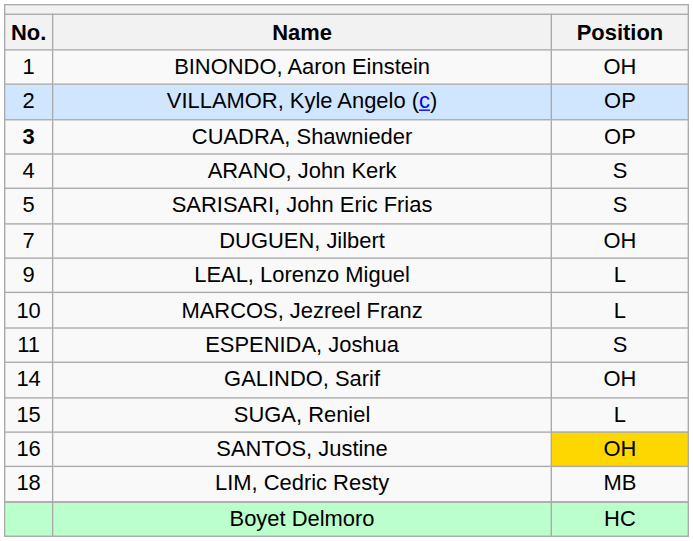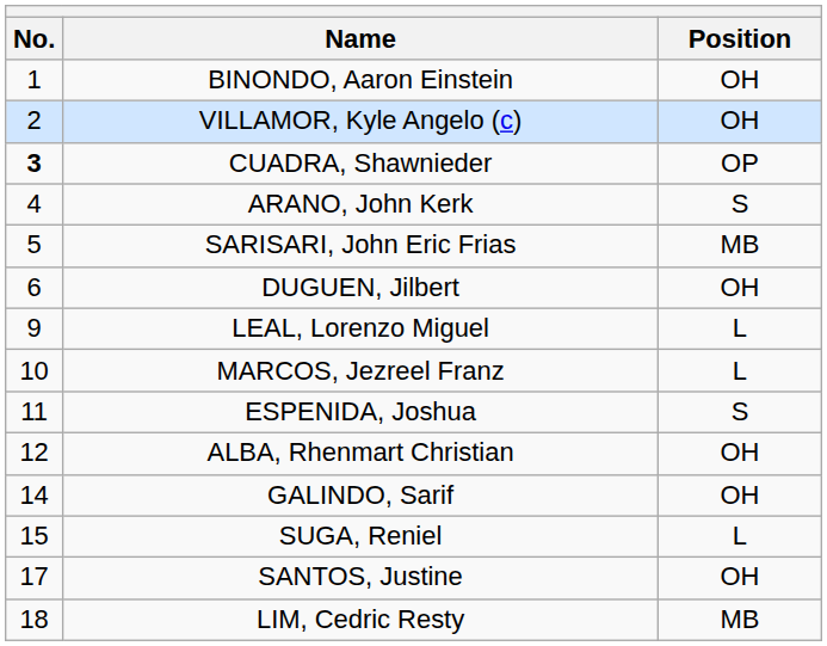VILLAMOR, Kyle Angelo (c) | Position: OP -> OH
SARISARI, John Eric Frias | Position: S -> MB
DUGUEN, Jilbert | No.: 7 -> 6
+ row: 12 | ALBA, Rhenmart Christian | OH
SANTOS, Justine | No.: 16 -> 17
SANTOS, Justine | Position: gold background -> no background
- row: Boyet Delmoro | HC
